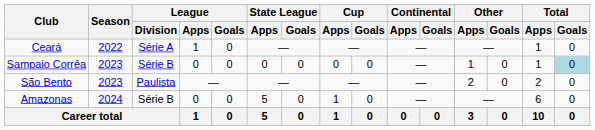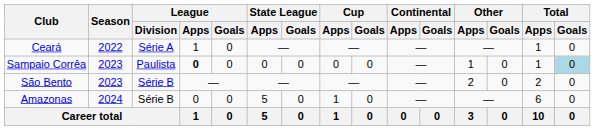Sampaio Corrêa | League / Division: Série B -> Paulista
Sampaio Corrêa | League / Apps: normal -> bold
São Bento | League / Division: Paulista -> Série B
